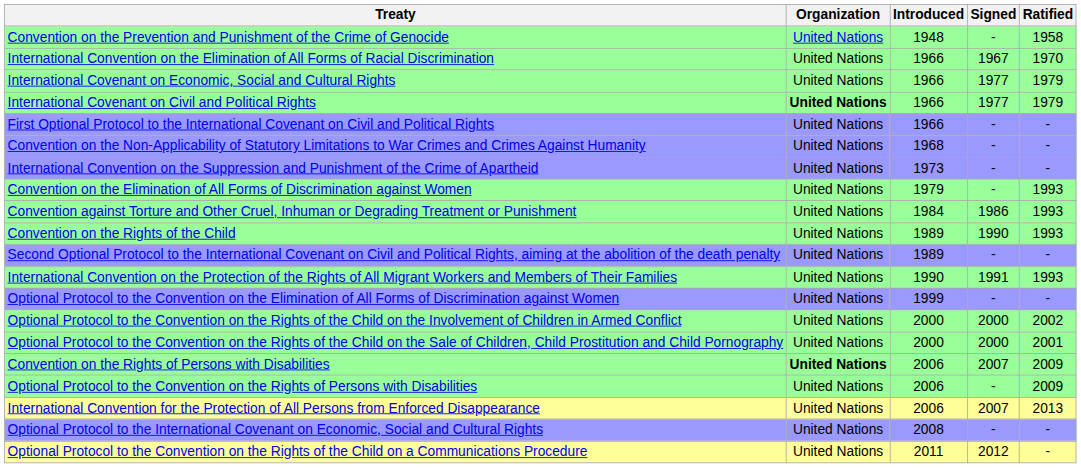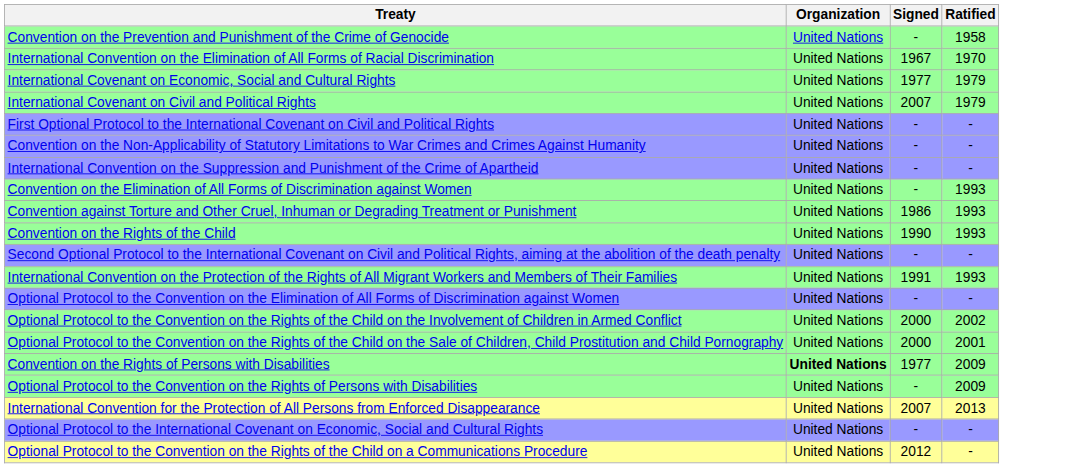- column: Introduced | 1948 | 1966 | 1966 | 1966 | 1966 | 1968 | 1973 | 1979 | 1984 | 1989 | 1989 | 1990 | 1999 | 2000 | 2000 | 2006 | 2006 | 2006 | 2008 | 2011
International Covenant on Civil and Political Rights | Organization: bold -> normal
International Covenant on Civil and Political Rights | Signed: 1977 -> 2007
Convention on the Rights of Persons with Disabilities | Signed: 2007 -> 1977
